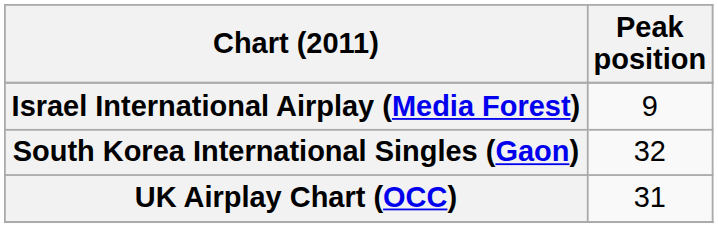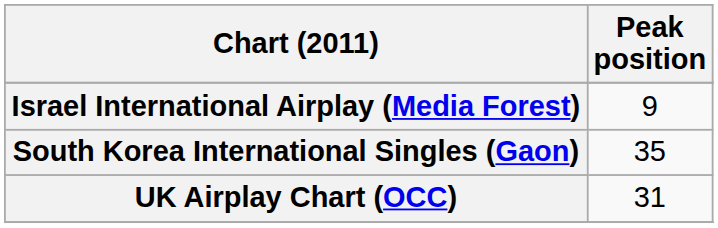South Korea International Singles (Gaon) | Peak position: 32 -> 35
